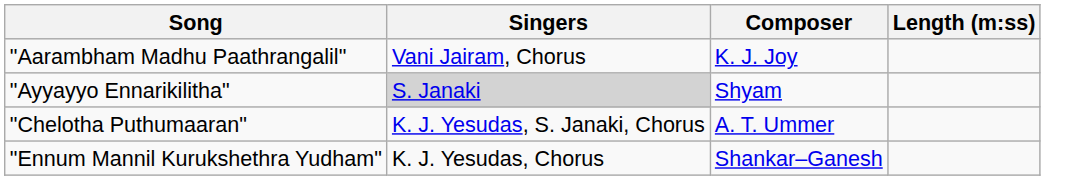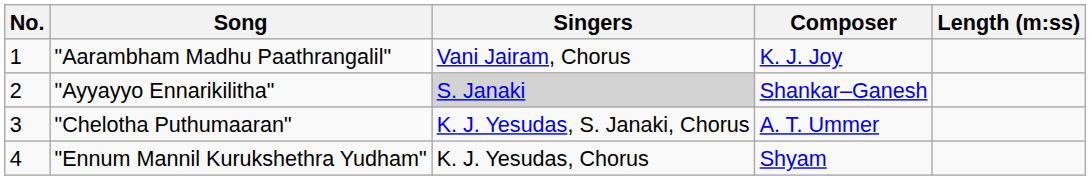+ column: No. | 1 | 2 | 3 | 4
"Ayyayyo Ennarikilitha" | Composer: Shyam -> Shankar–Ganesh
"Ennum Mannil Kurukshethra Yudham" | Composer: Shankar–Ganesh -> Shyam
